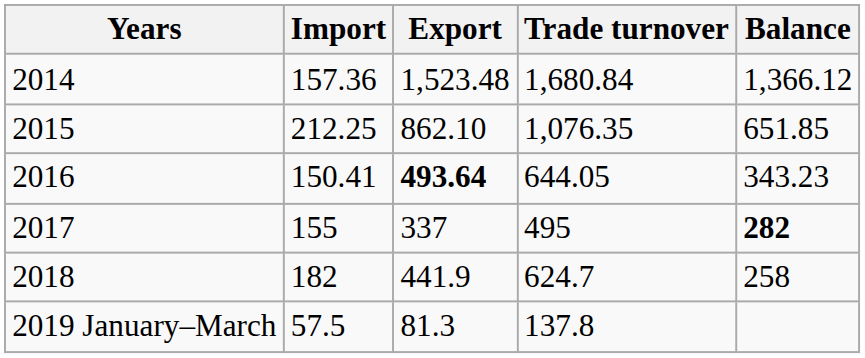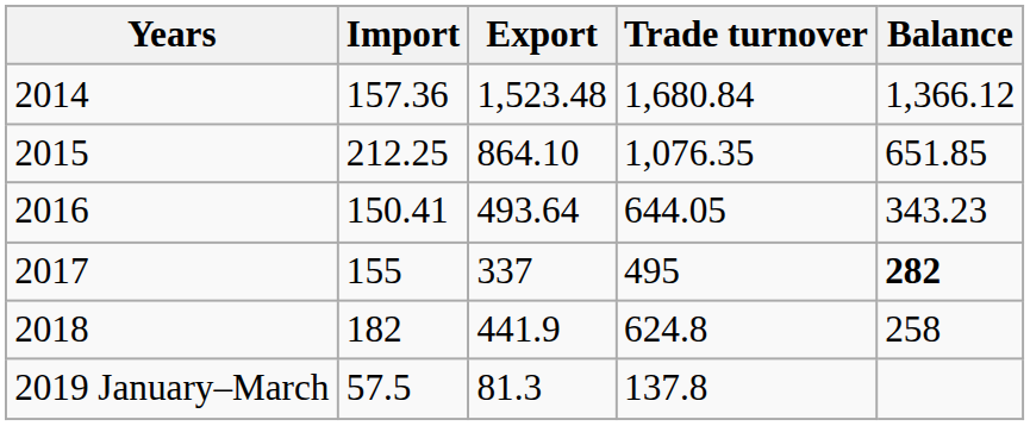2015 | Export: 862.10 -> 864.10
2016 | Export: bold -> normal
2018 | Trade turnover: 624.7 -> 624.8
